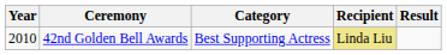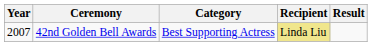42nd Golden Bell Awards | Year: 2010 -> 2007
